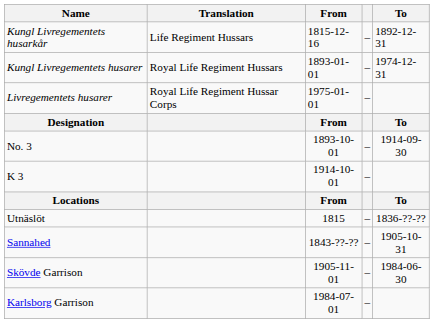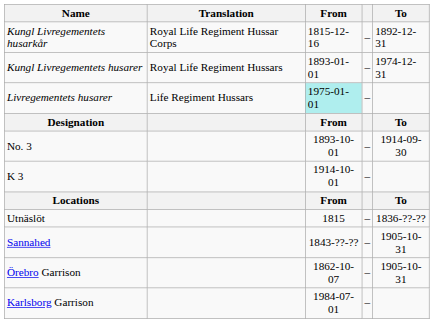Kungl Livregementets husarkår | Translation: Life Regiment Hussars -> Royal Life Regiment Hussar Corps
Livregementets husarer | Translation: Royal Life Regiment Hussar Corps -> Life Regiment Hussars
Livregementets husarer | From: no background -> paleturquoise background
+ row: Örebro Garrison | 1862-10-07 | – | 1905-10-31
- row: Skövde Garrison | 1905-11-01 | – | 1984-06-30
